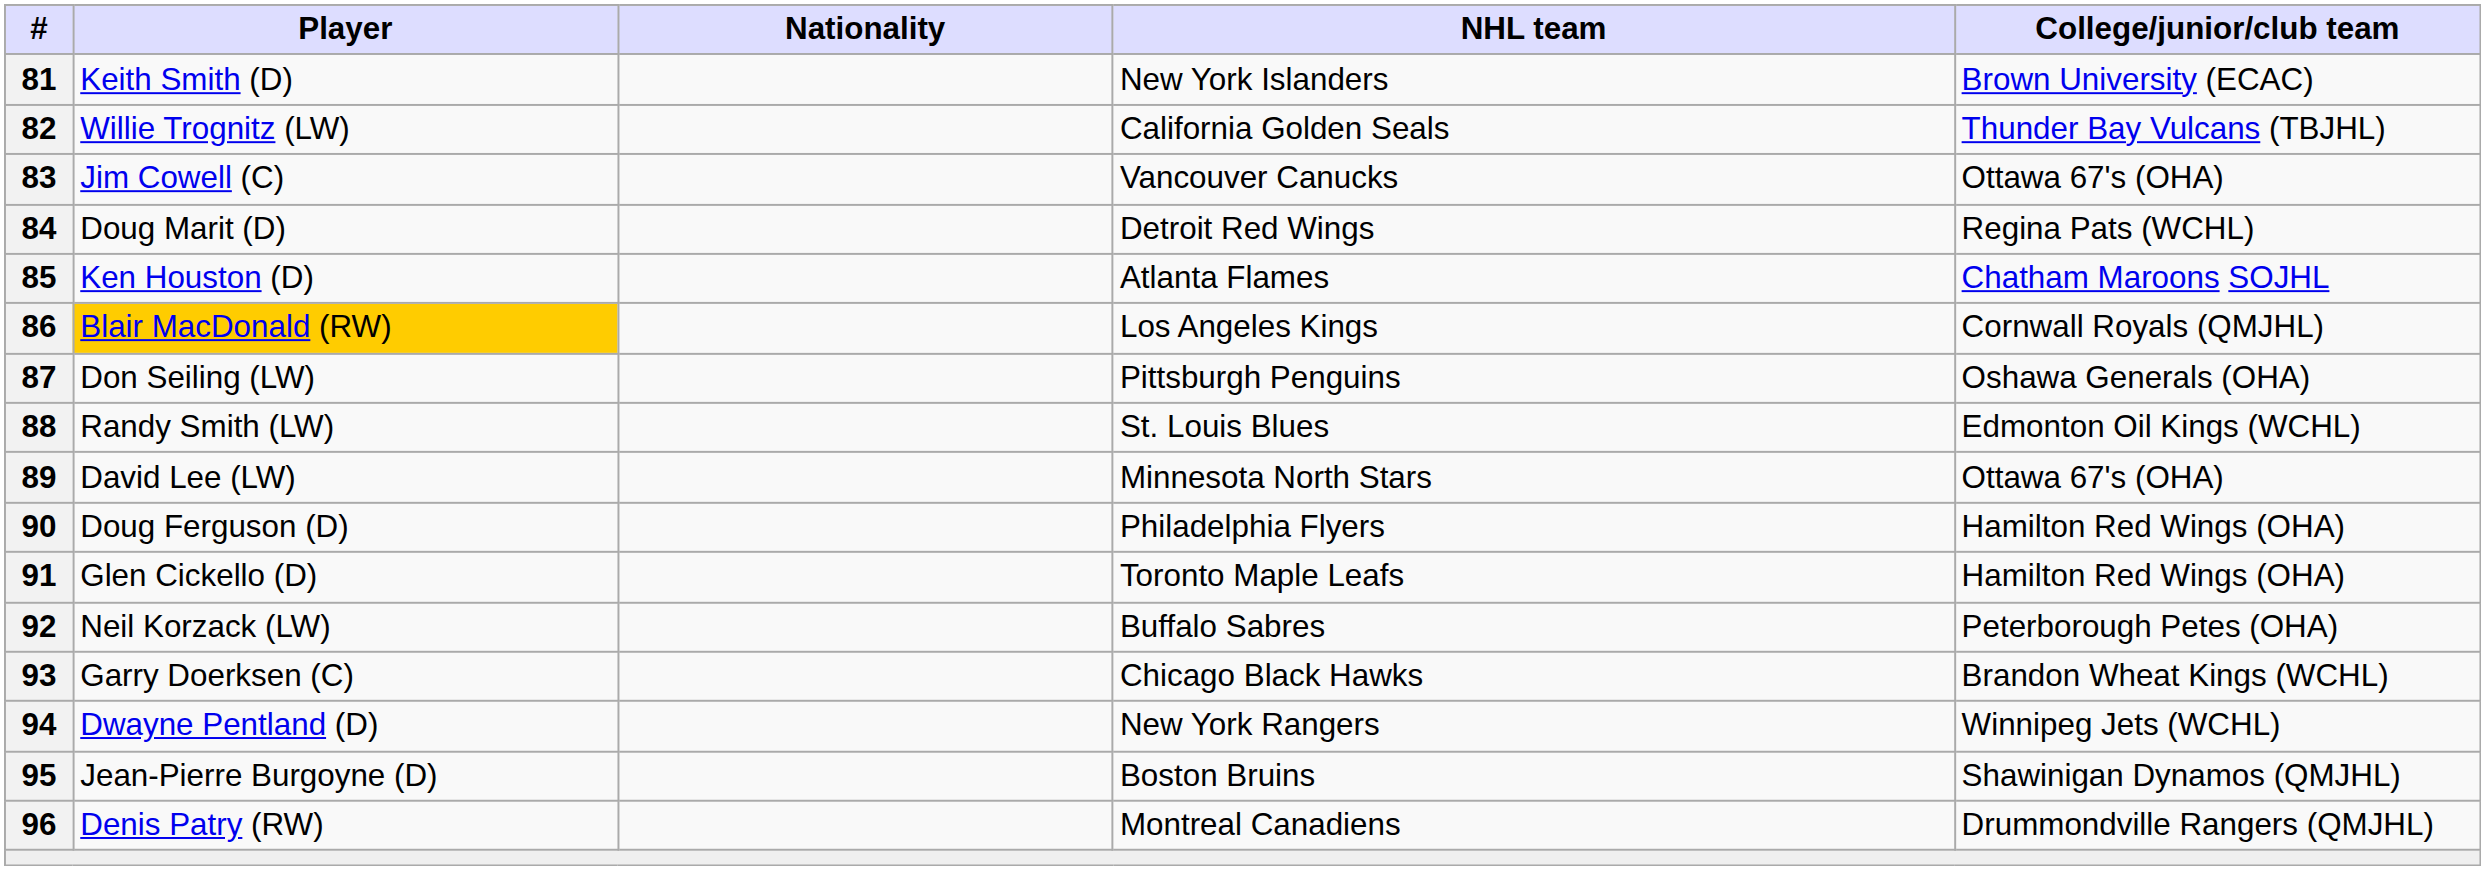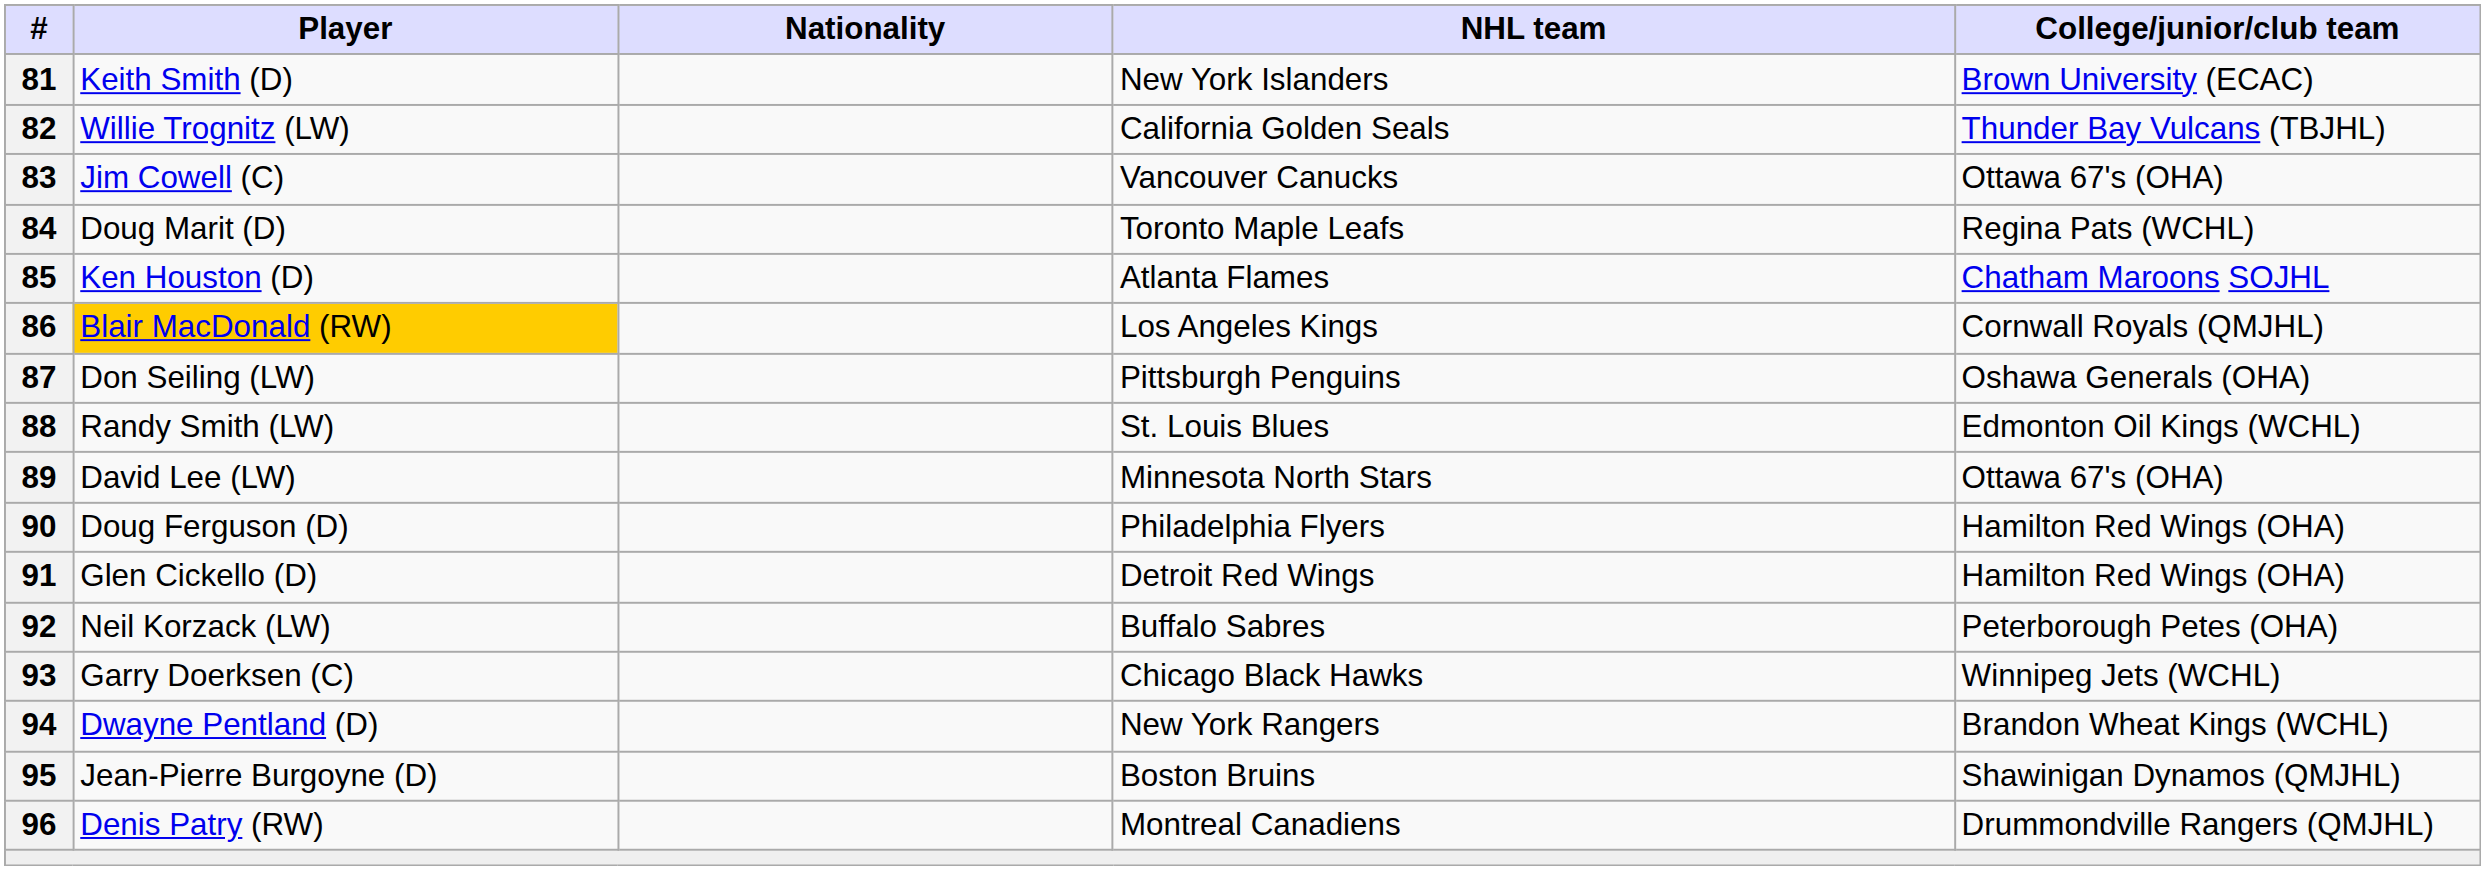84 | NHL team: Detroit Red Wings -> Toronto Maple Leafs
91 | NHL team: Toronto Maple Leafs -> Detroit Red Wings
93 | College/junior/club team: Brandon Wheat Kings (WCHL) -> Winnipeg Jets (WCHL)
94 | College/junior/club team: Winnipeg Jets (WCHL) -> Brandon Wheat Kings (WCHL)
